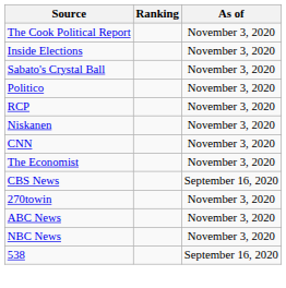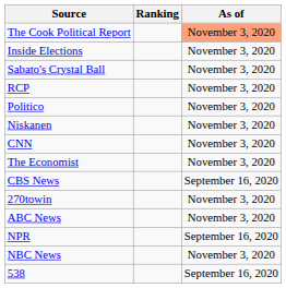The Cook Political Report | As of: no background -> lightsalmon background
rows swapped: Politico <-> RCP
+ row: NPR | September 16, 2020
